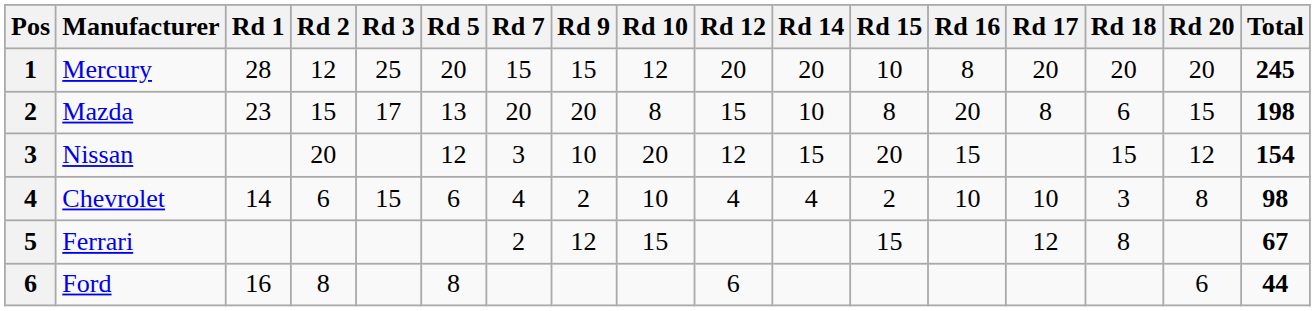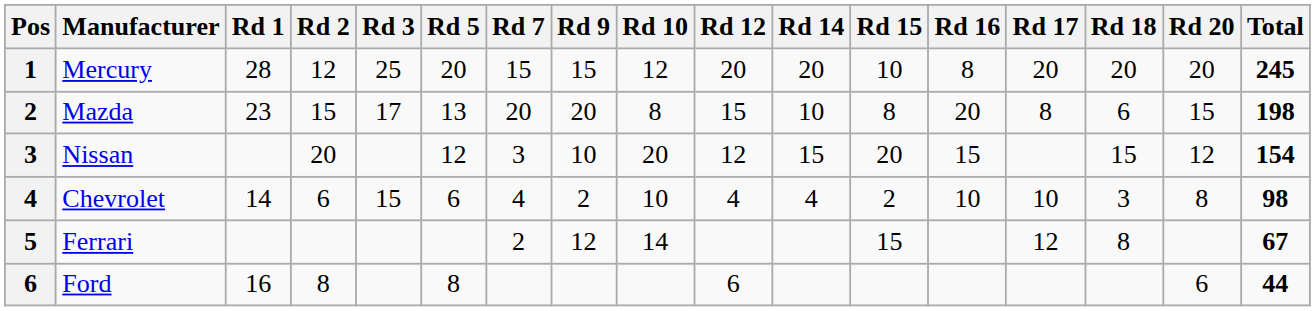Ferrari | Rd 10: 15 -> 14
